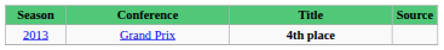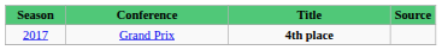Grand Prix | Season: 2013 -> 2017
